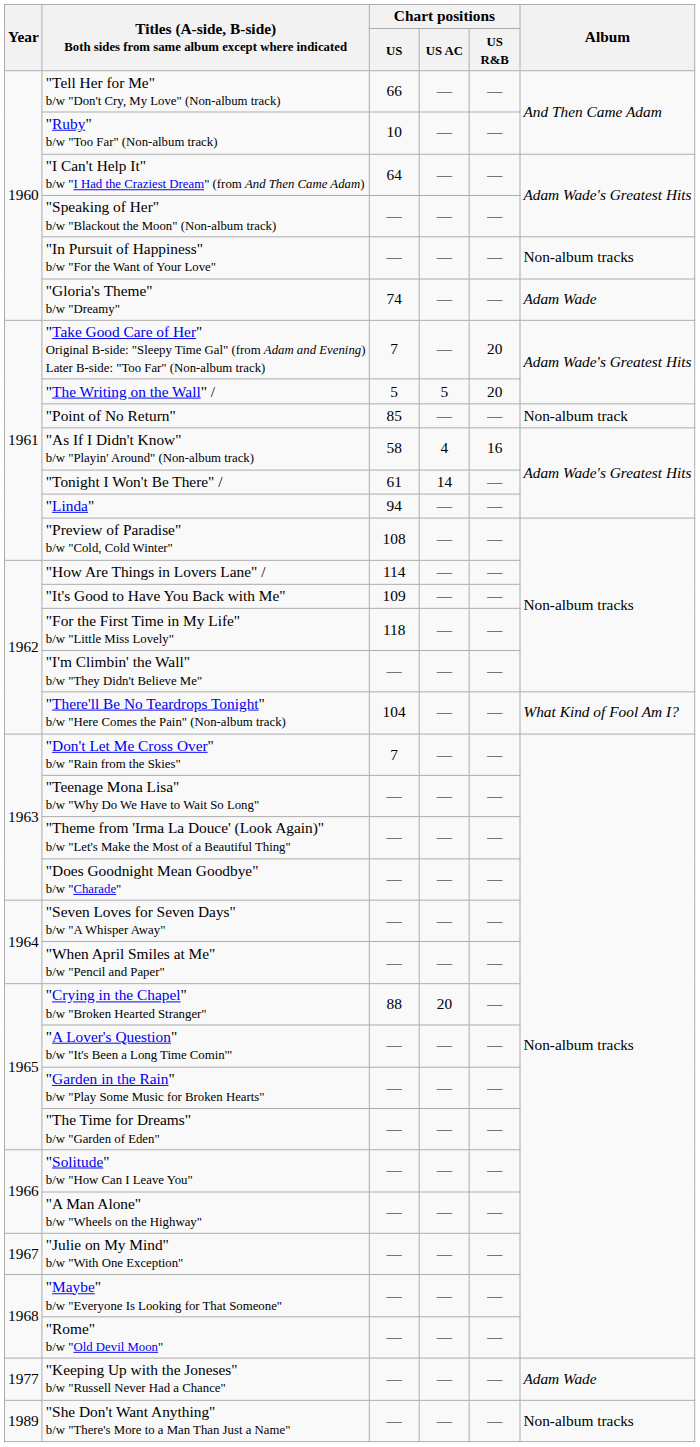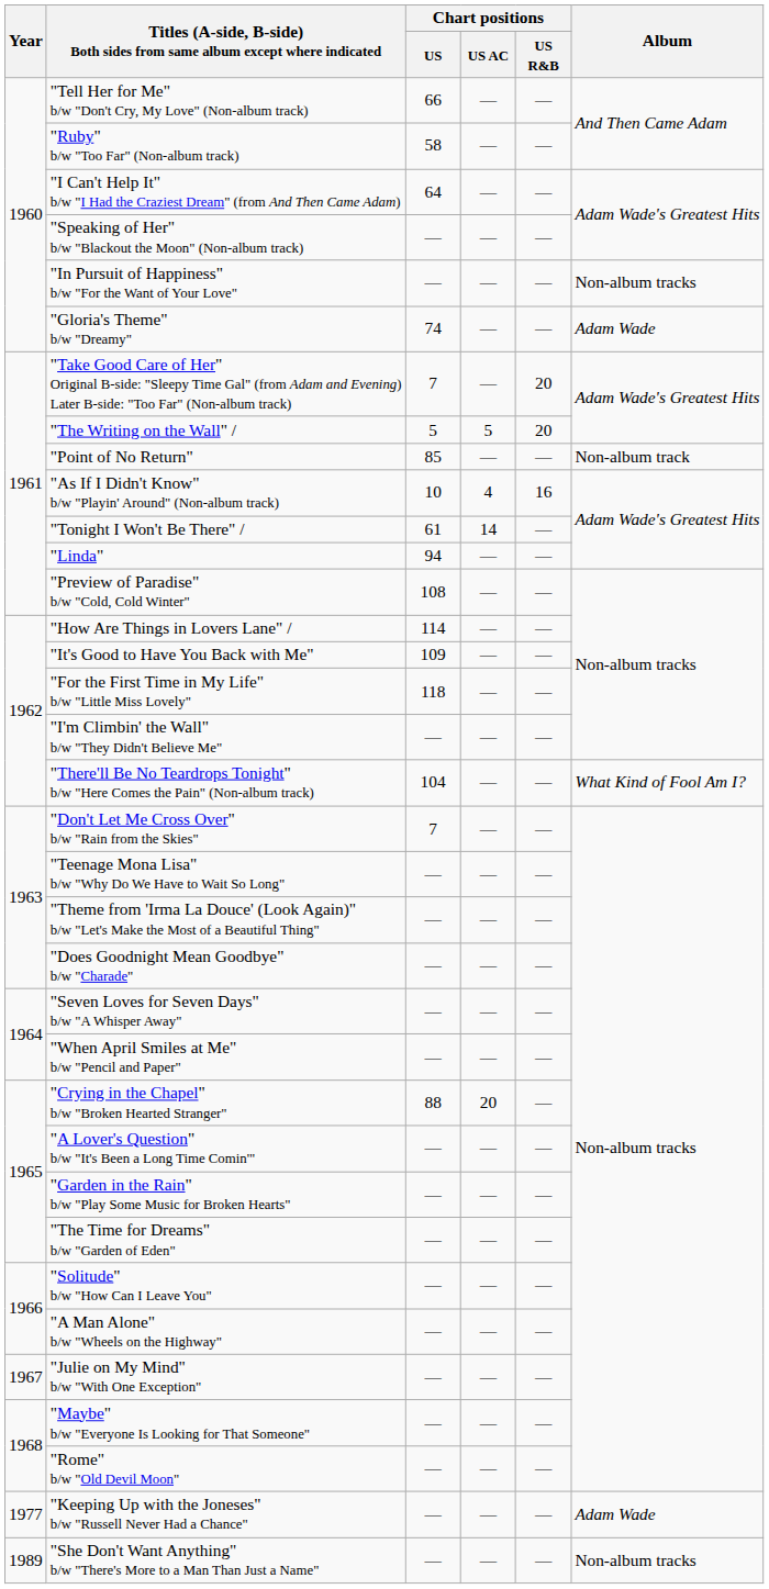"Ruby" b/w "Too Far" (Non-album track) | Chart positions / US: 10 -> 58
"As If I Didn't Know" b/w "Playin' Around" (Non-album track) | Chart positions / US: 58 -> 10
